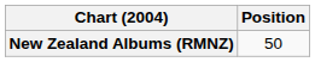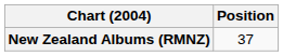New Zealand Albums (RMNZ) | Position: 50 -> 37
